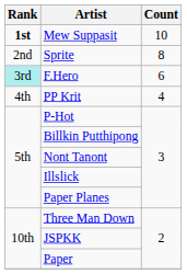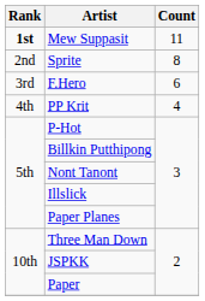Mew Suppasit | Count: 10 -> 11
F.Hero | Rank: paleturquoise background -> no background
